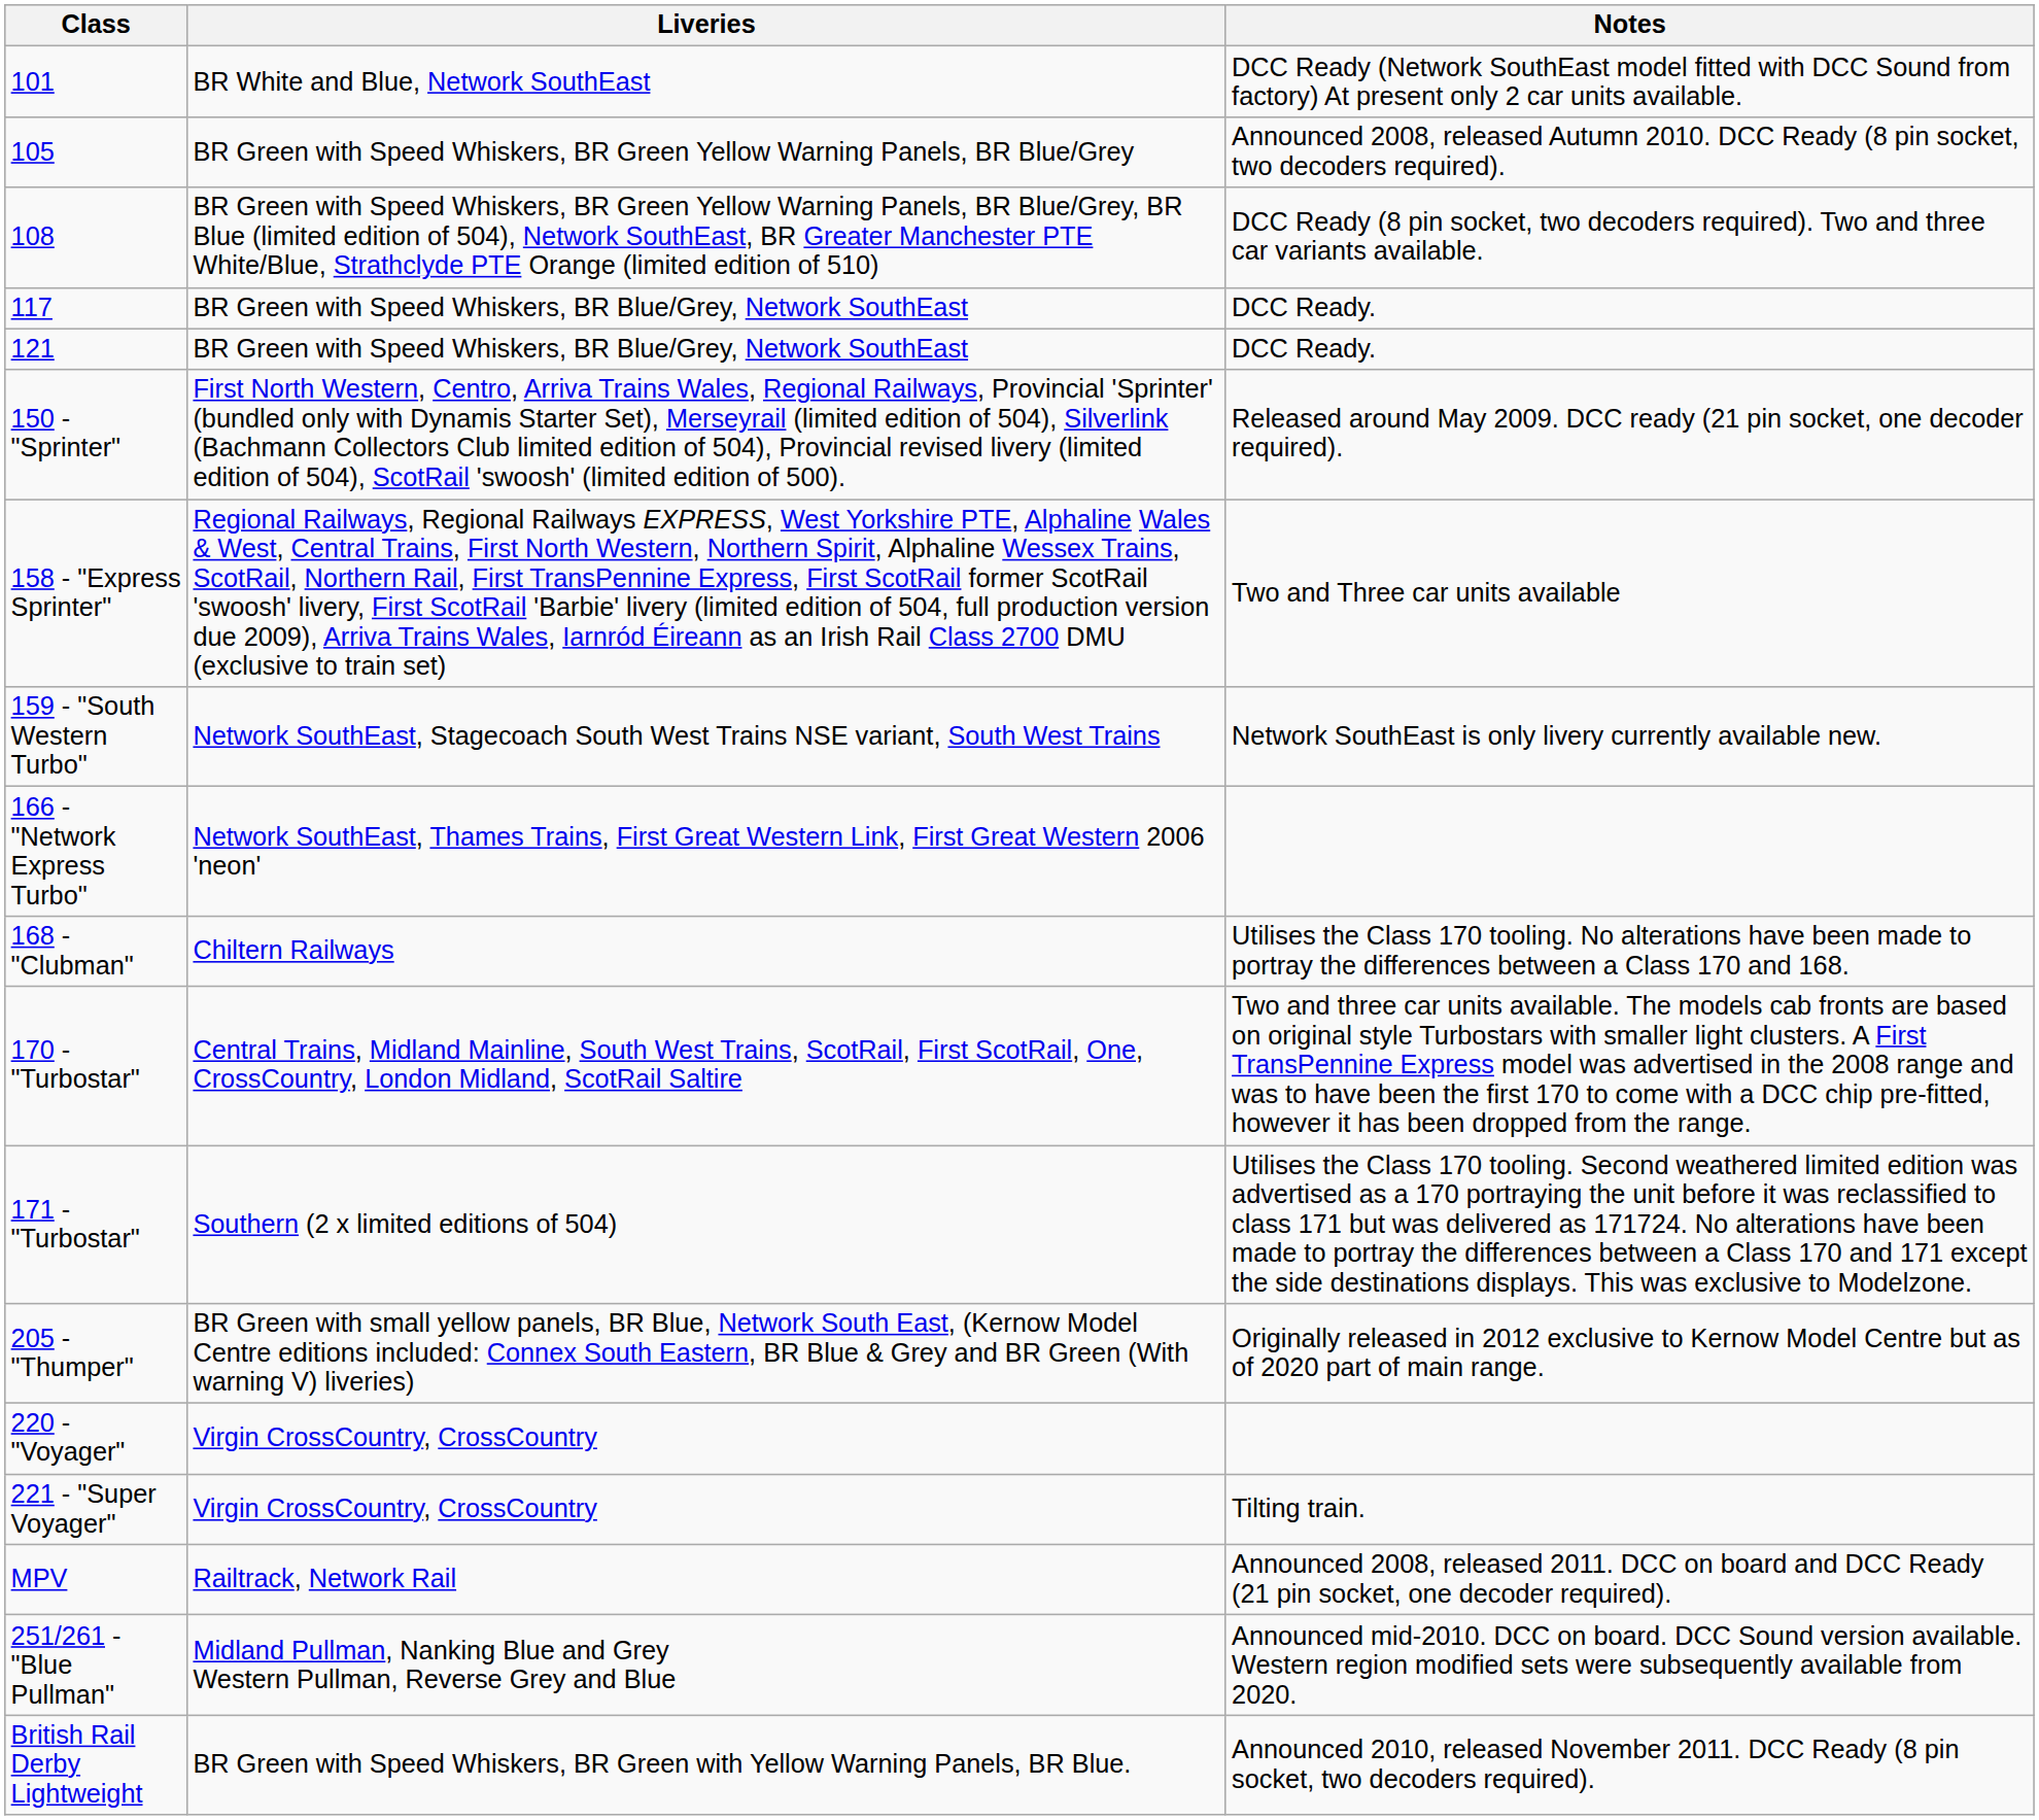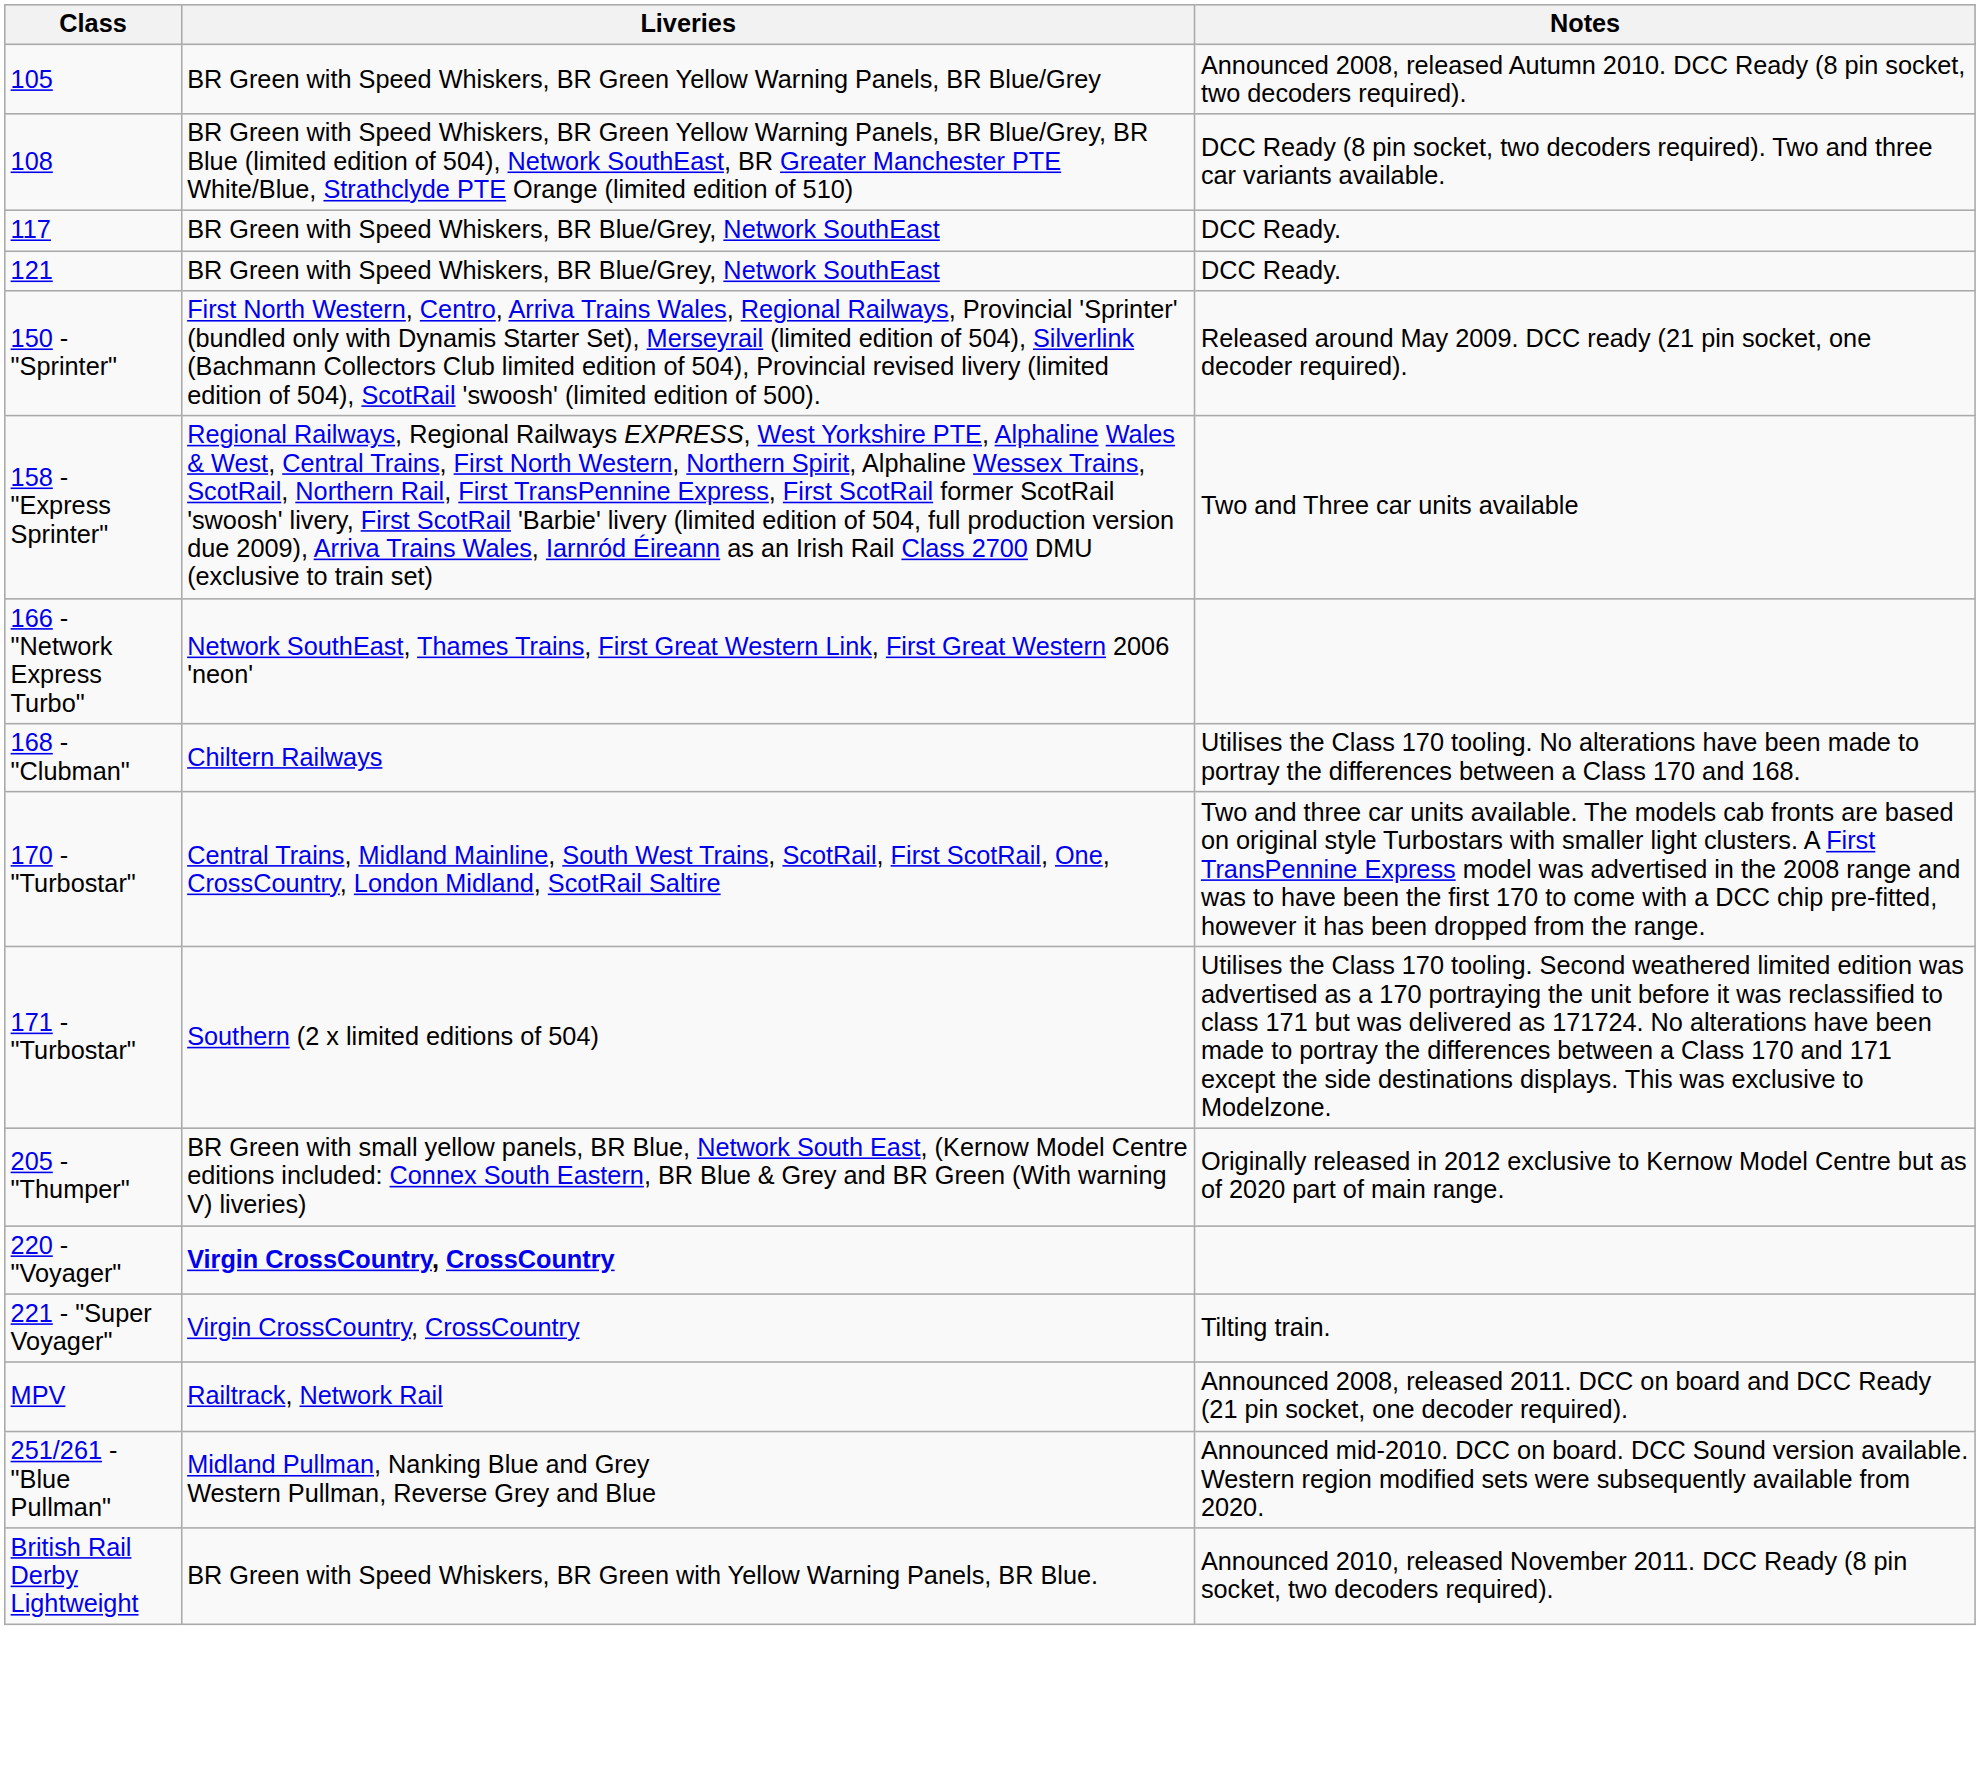- row: 101 | BR White and Blue, Network SouthEast | DCC Ready (Network SouthEast model fitted with DCC Sound from factory) At present only 2 car units available.
- row: 159 - "South Western Turbo" | Network SouthEast, Stagecoach South West Trains NSE variant, South West Trains | Network SouthEast is only livery currently available new.
220 - "Voyager" | Liveries: normal -> bold
